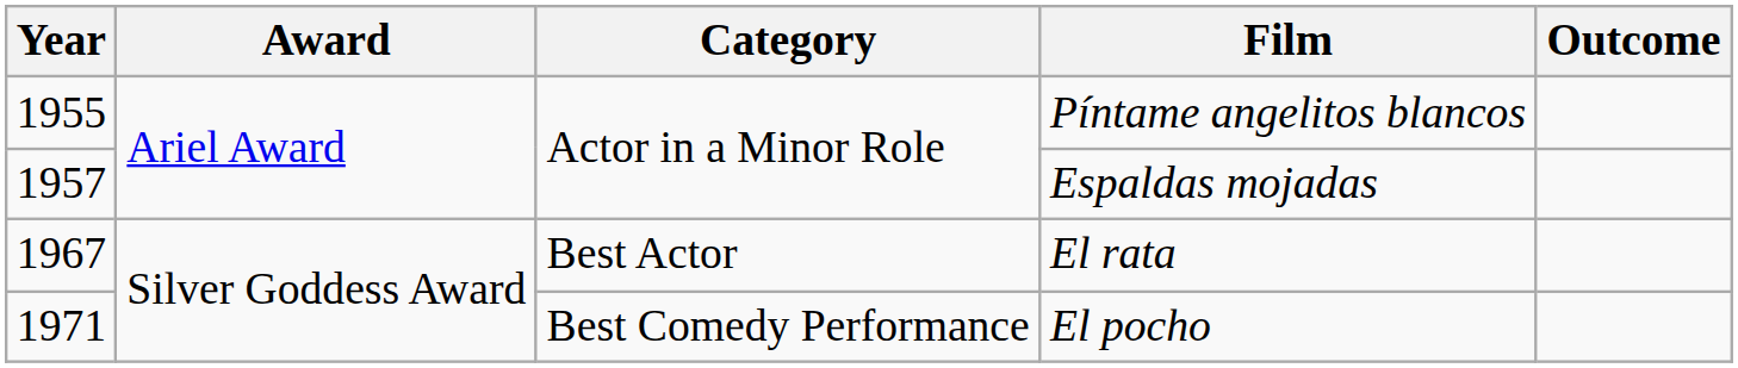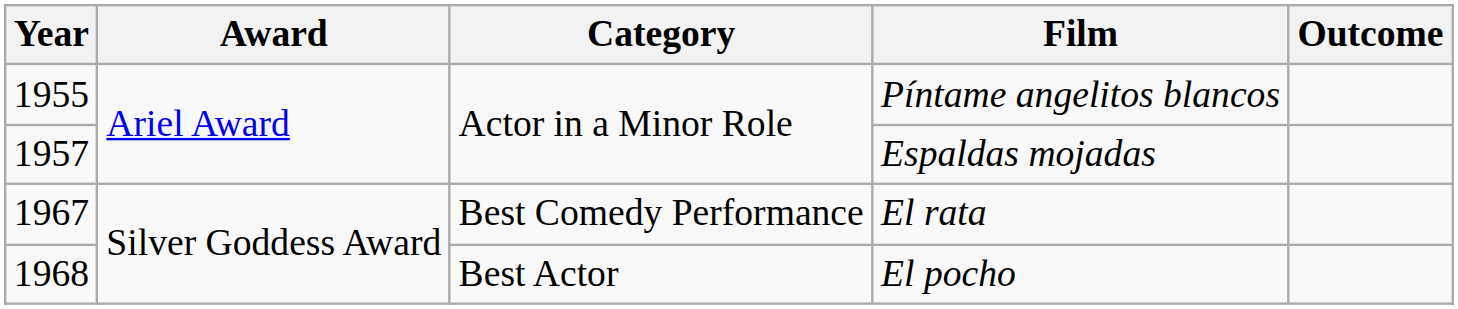El rata | Category: Best Actor -> Best Comedy Performance
El pocho | Year: 1971 -> 1968
El pocho | Category: Best Comedy Performance -> Best Actor
